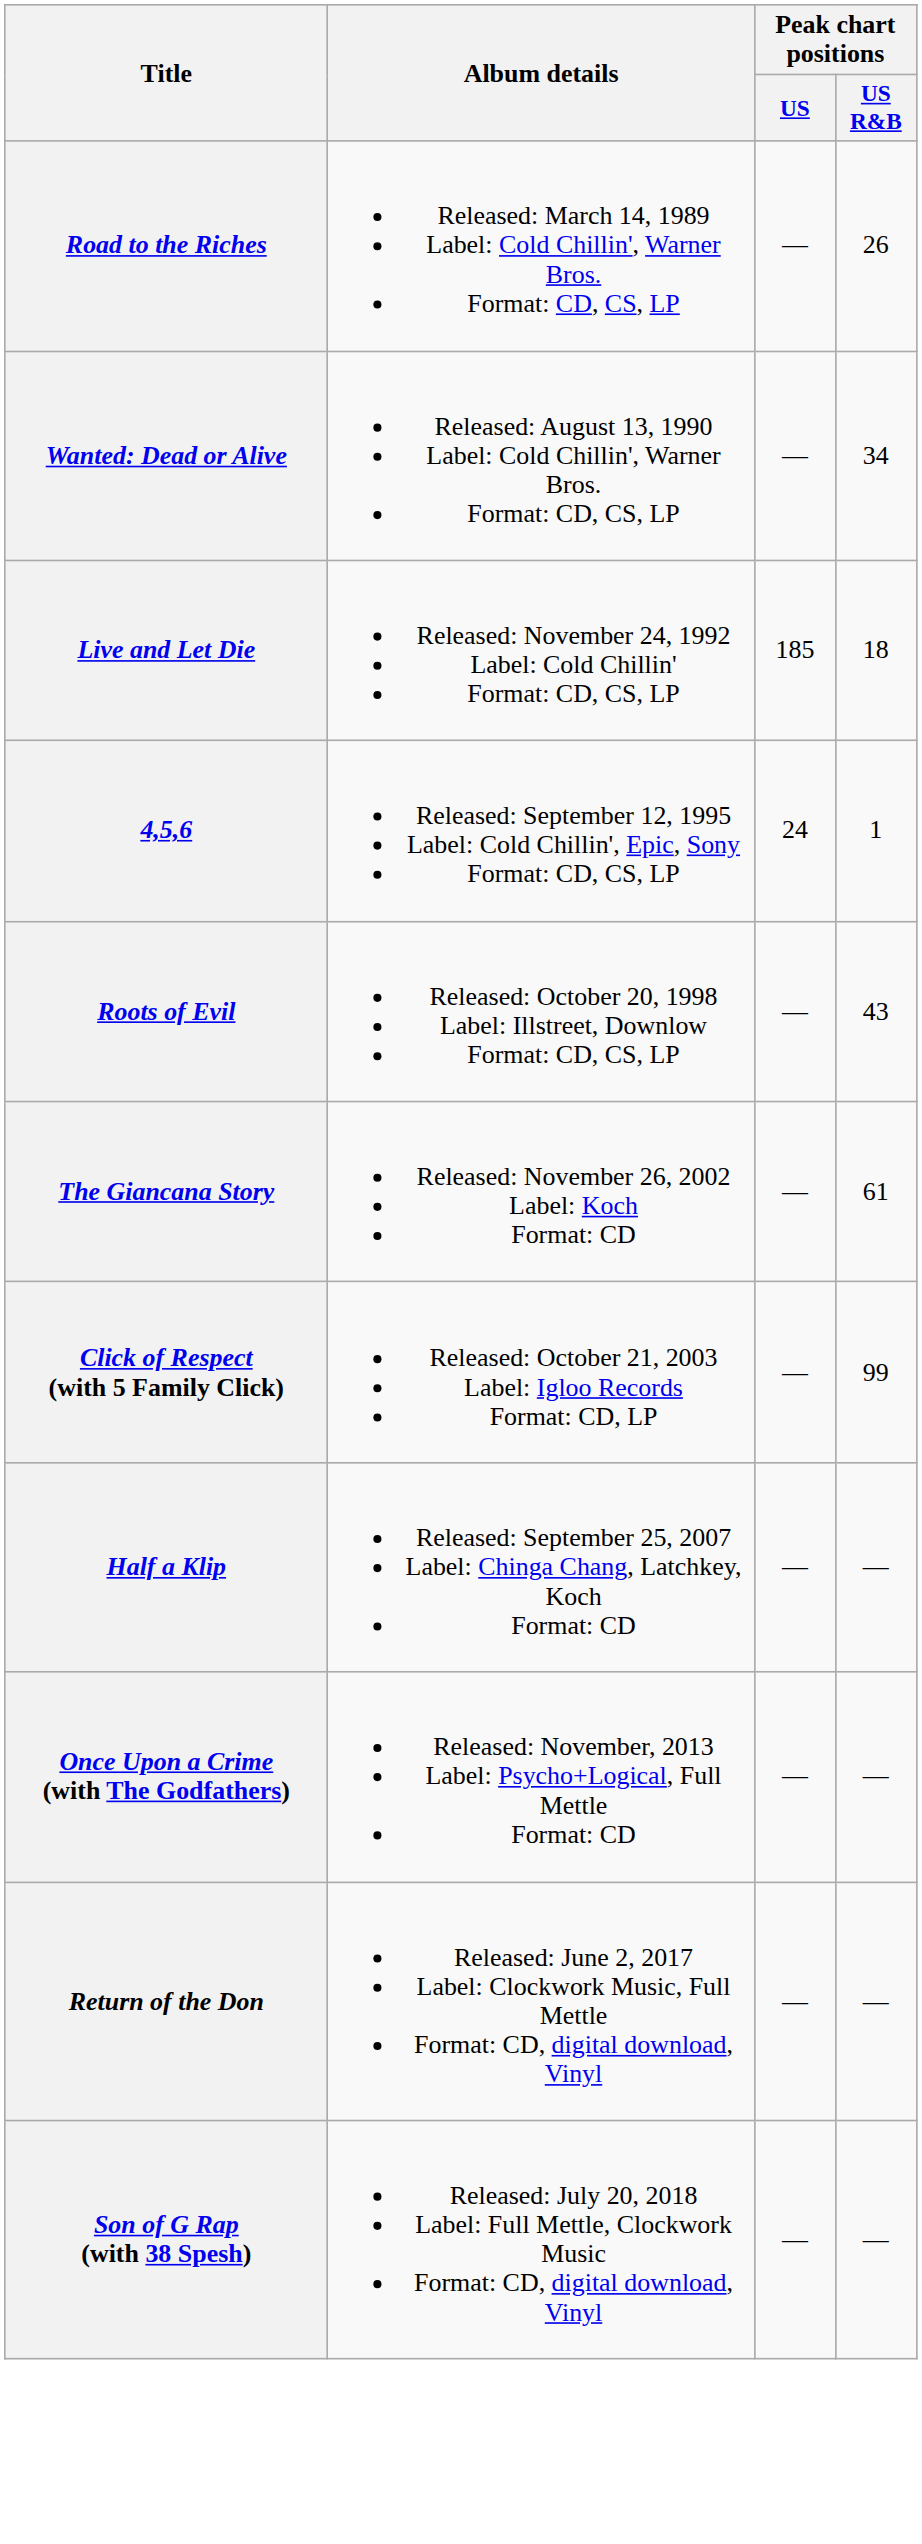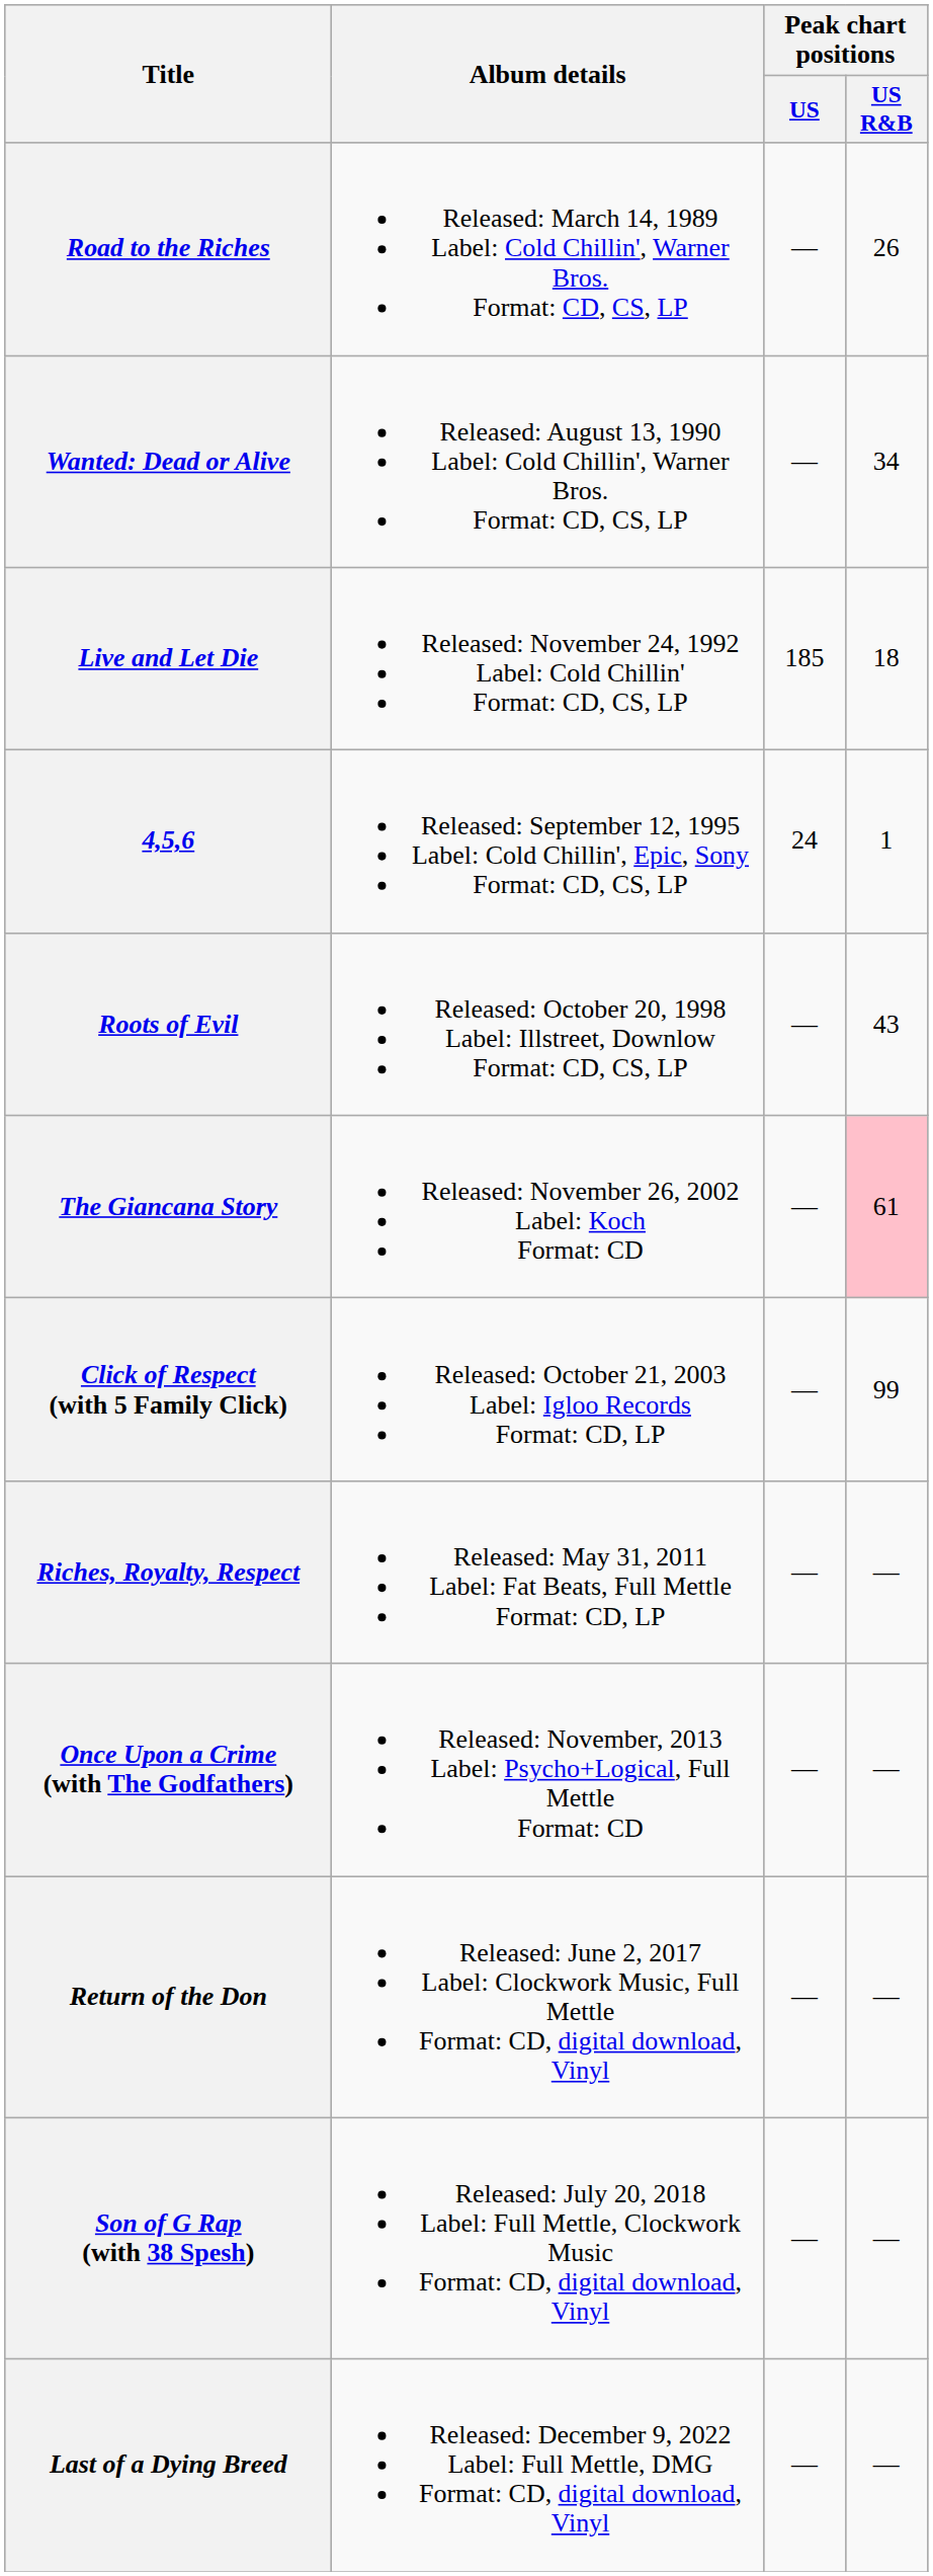The Giancana Story | Peak chart positions / US R&B: no background -> pink background
- row: Half a Klip | Released: September 25, 2007 Label: Chinga Chang, Latchkey, Koch Format: CD | — | —
+ row: Riches, Royalty, Respect | Released: May 31, 2011 Label: Fat Beats, Full Mettle Format: CD, LP | — | —
+ row: Last of a Dying Breed | Released: December 9, 2022 Label: Full Mettle, DMG Format: CD, digital download, Vinyl | — | —
